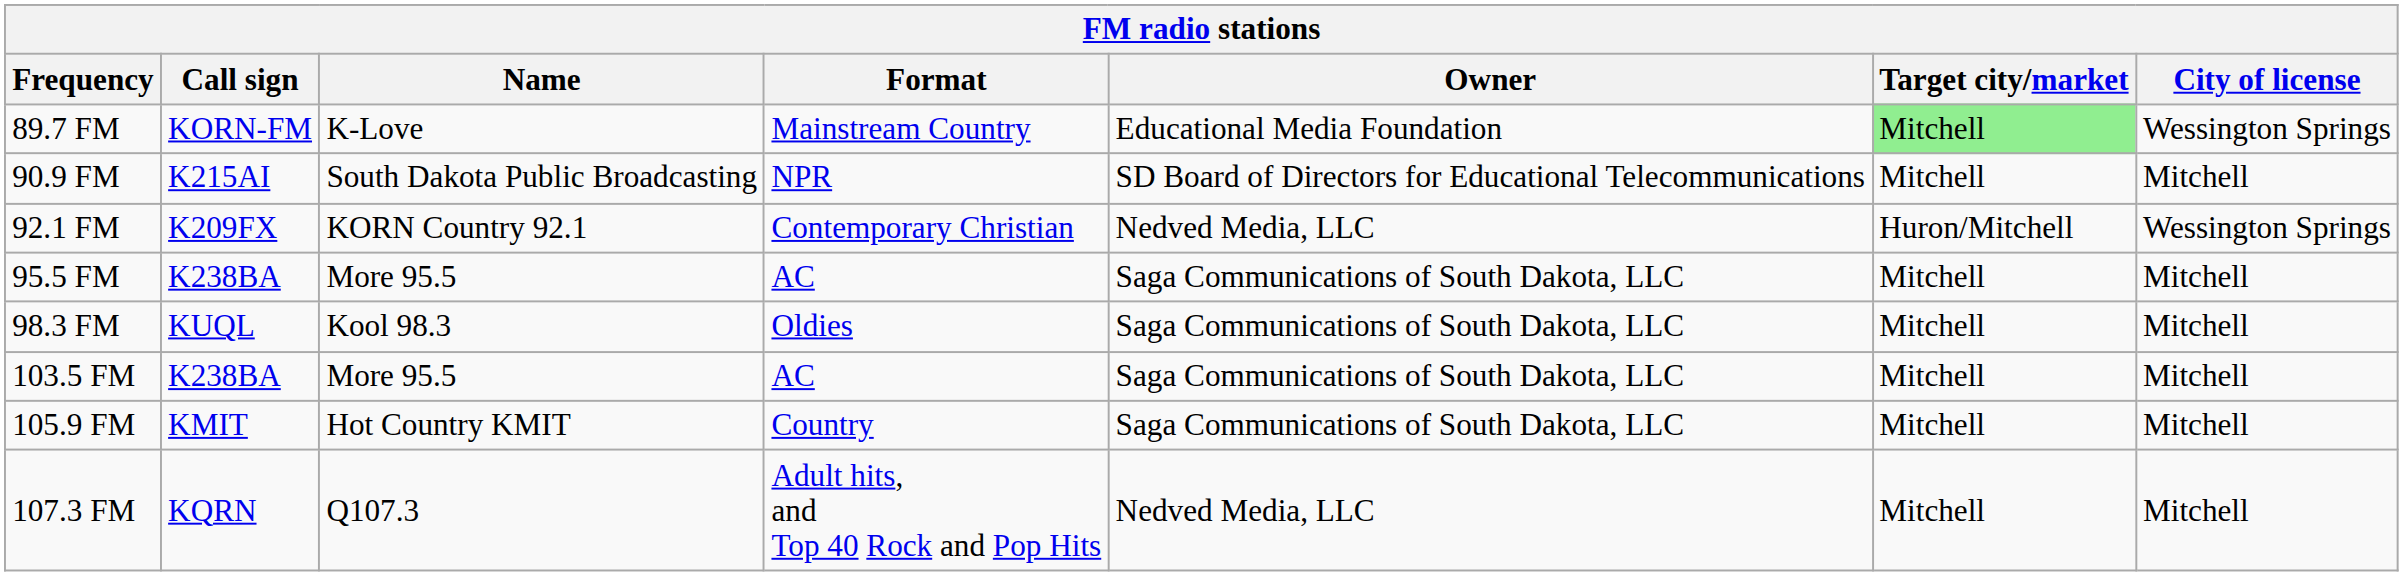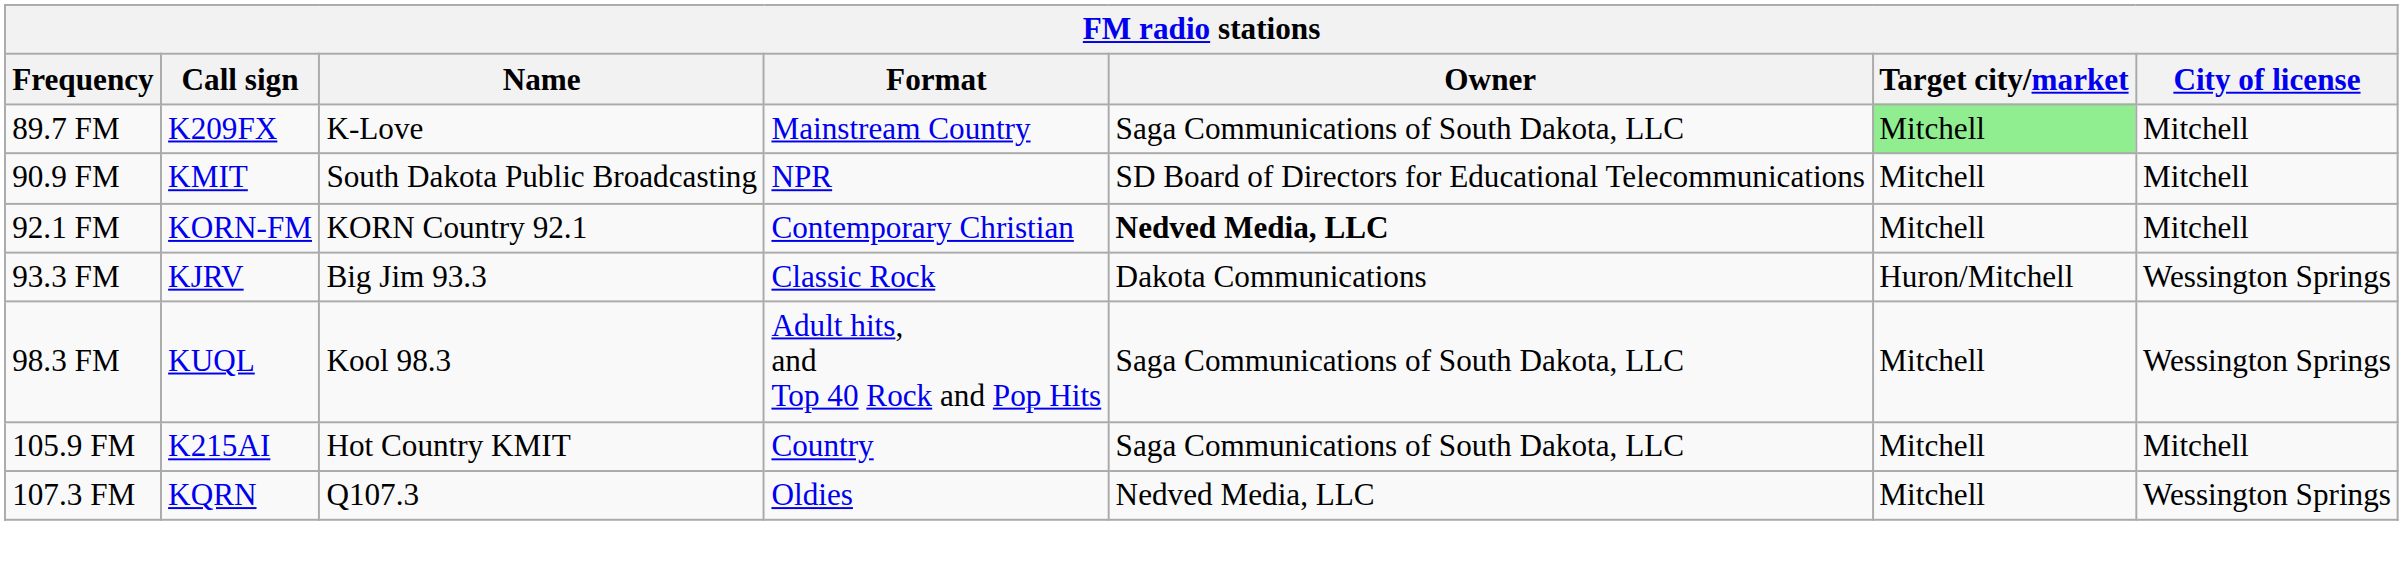89.7 FM | Call sign: KORN-FM -> K209FX
89.7 FM | Owner: Educational Media Foundation -> Saga Communications of South Dakota, LLC
89.7 FM | City of license: Wessington Springs -> Mitchell
90.9 FM | Call sign: K215AI -> KMIT
92.1 FM | Call sign: K209FX -> KORN-FM
92.1 FM | Owner: normal -> bold
92.1 FM | Target city/market: Huron/Mitchell -> Mitchell
92.1 FM | City of license: Wessington Springs -> Mitchell
+ row: 93.3 FM | KJRV | Big Jim 93.3 | Classic Rock | Dakota Communications | Huron/Mitchell | Wessington Springs
- row: 95.5 FM | K238BA | More 95.5 | AC | Saga Communications of South Dakota, LLC | Mitchell | Mitchell
98.3 FM | Format: Oldies -> Adult hits, and Top 40 Rock and Pop Hits
98.3 FM | City of license: Mitchell -> Wessington Springs
- row: 103.5 FM | K238BA | More 95.5 | AC | Saga Communications of South Dakota, LLC | Mitchell | Mitchell
105.9 FM | Call sign: KMIT -> K215AI
107.3 FM | Format: Adult hits, and Top 40 Rock and Pop Hits -> Oldies
107.3 FM | City of license: Mitchell -> Wessington Springs
